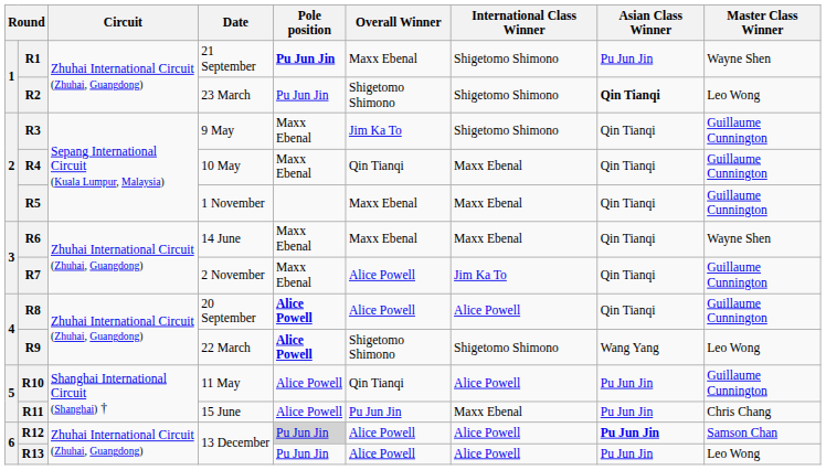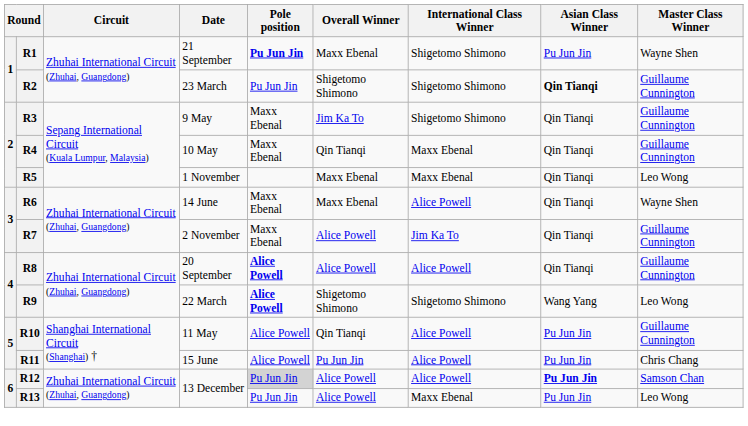R2 | Master Class Winner: Leo Wong -> Guillaume Cunnington
R5 | Master Class Winner: Guillaume Cunnington -> Leo Wong
R6 | International Class Winner: Maxx Ebenal -> Alice Powell
R11 | International Class Winner: Maxx Ebenal -> Alice Powell
R13 | International Class Winner: Alice Powell -> Maxx Ebenal
